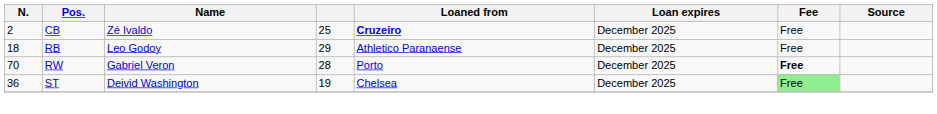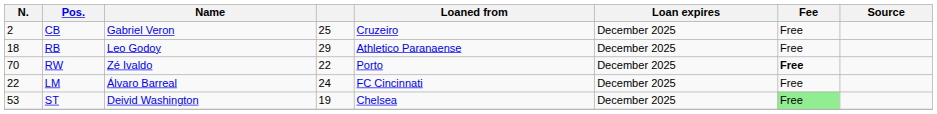CB | Name: Zé Ivaldo -> Gabriel Veron
CB | Loaned from: bold -> normal
RW | Name: Gabriel Veron -> Zé Ivaldo
RW | column 4: 28 -> 22
+ row: 22 | LM | Álvaro Barreal | 24 | FC Cincinnati | December 2025 | Free
ST | N.: 36 -> 53
